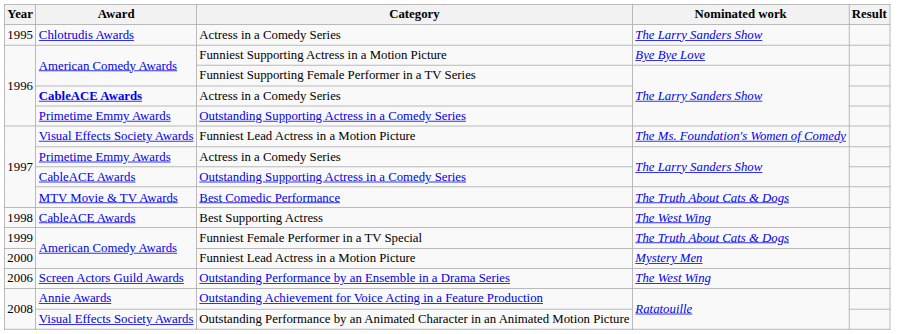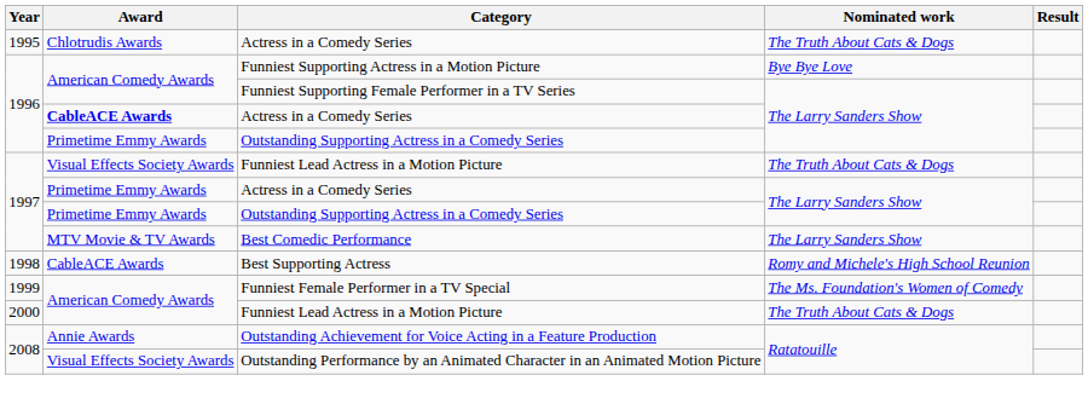1995 / Actress in a Comedy Series | Nominated work: The Larry Sanders Show -> The Truth About Cats & Dogs
1997 / Funniest Lead Actress in a Motion Picture | Nominated work: The Ms. Foundation's Women of Comedy -> The Truth About Cats & Dogs
1997 / Outstanding Supporting Actress in a Comedy Series | Award: CableACE Awards -> Primetime Emmy Awards
Best Comedic Performance | Nominated work: The Truth About Cats & Dogs -> The Larry Sanders Show
Best Supporting Actress | Nominated work: The West Wing -> Romy and Michele's High School Reunion
Funniest Female Performer in a TV Special | Nominated work: The Truth About Cats & Dogs -> The Ms. Foundation's Women of Comedy
2000 / Funniest Lead Actress in a Motion Picture | Nominated work: Mystery Men -> The Truth About Cats & Dogs
- row: 2006 | Screen Actors Guild Awards | Outstanding Performance by an Ensemble in a Drama Series | The West Wing
